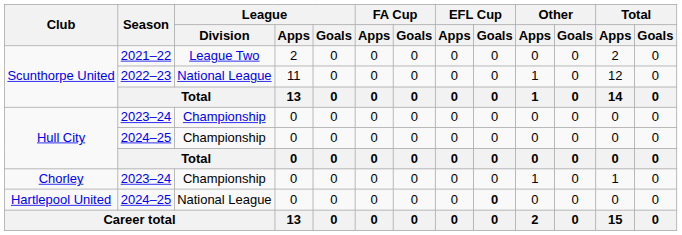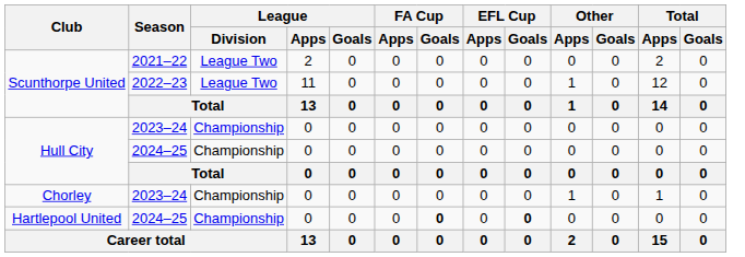Scunthorpe United / 2022–23 | League / Division: National League -> League Two
Hartlepool United | League / Division: National League -> Championship
Hartlepool United | FA Cup / Goals: normal -> bold
